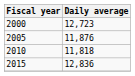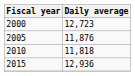2015 | Daily average: 12,836 -> 12,936
